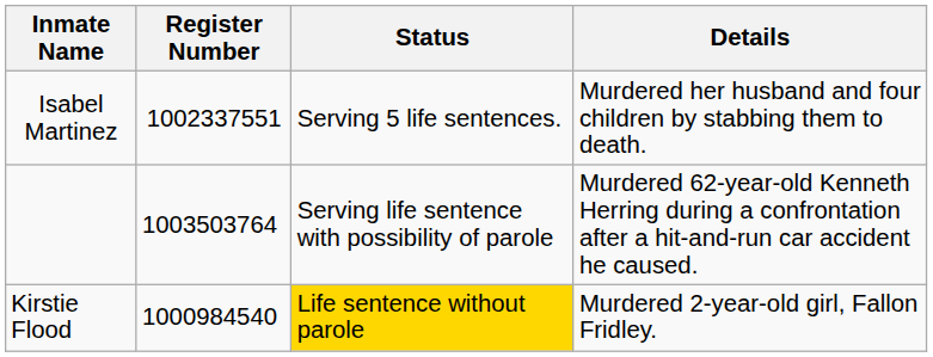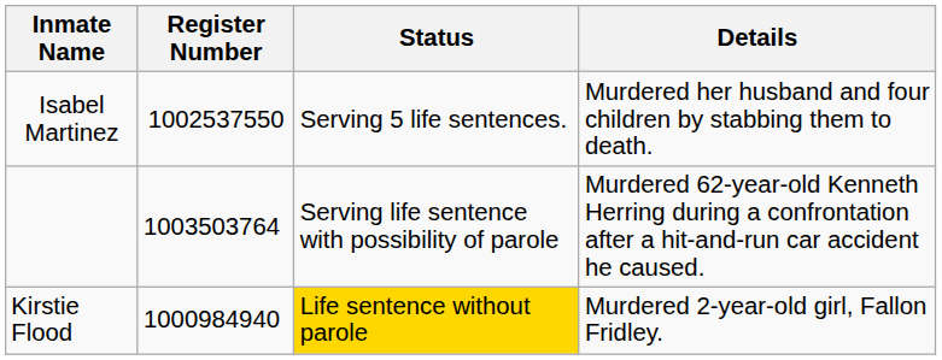Isabel Martinez | Register Number: 1002337551 -> 1002537550
Kirstie Flood | Register Number: 1000984540 -> 1000984940
